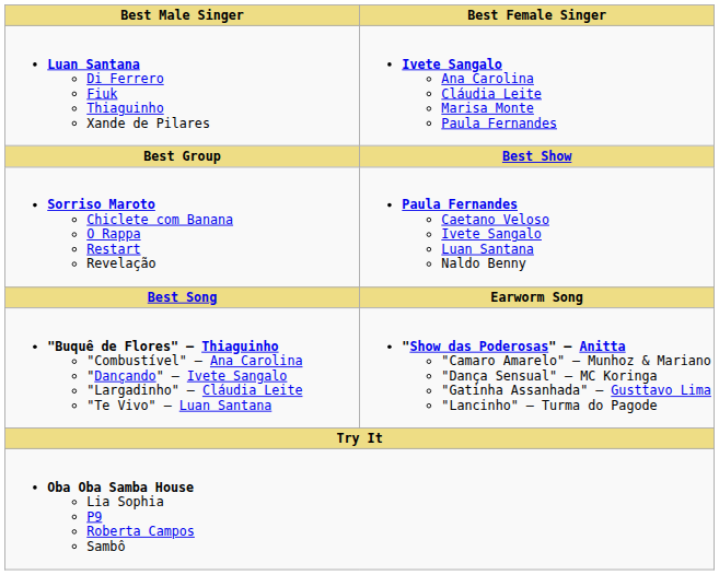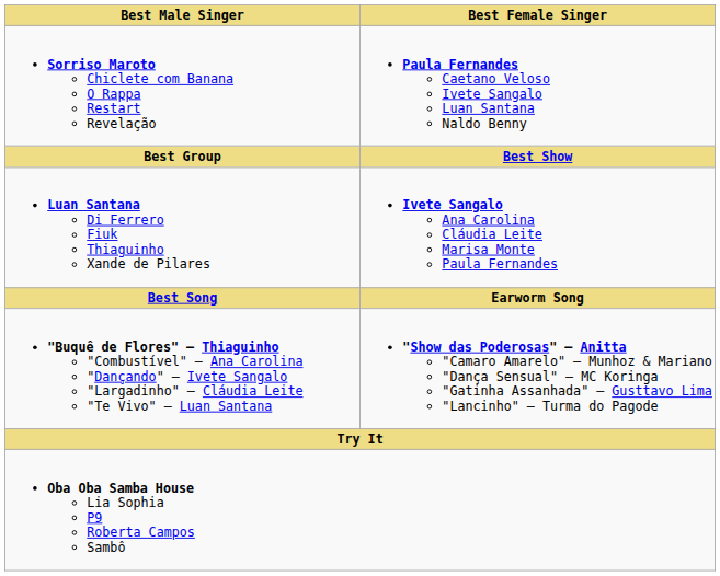rows swapped: Luan Santana Di Ferrero Fiuk Thiaguinho Xande de Pilares <-> Sorriso Maroto Chiclete com Banana O Rappa Restart Revelação
